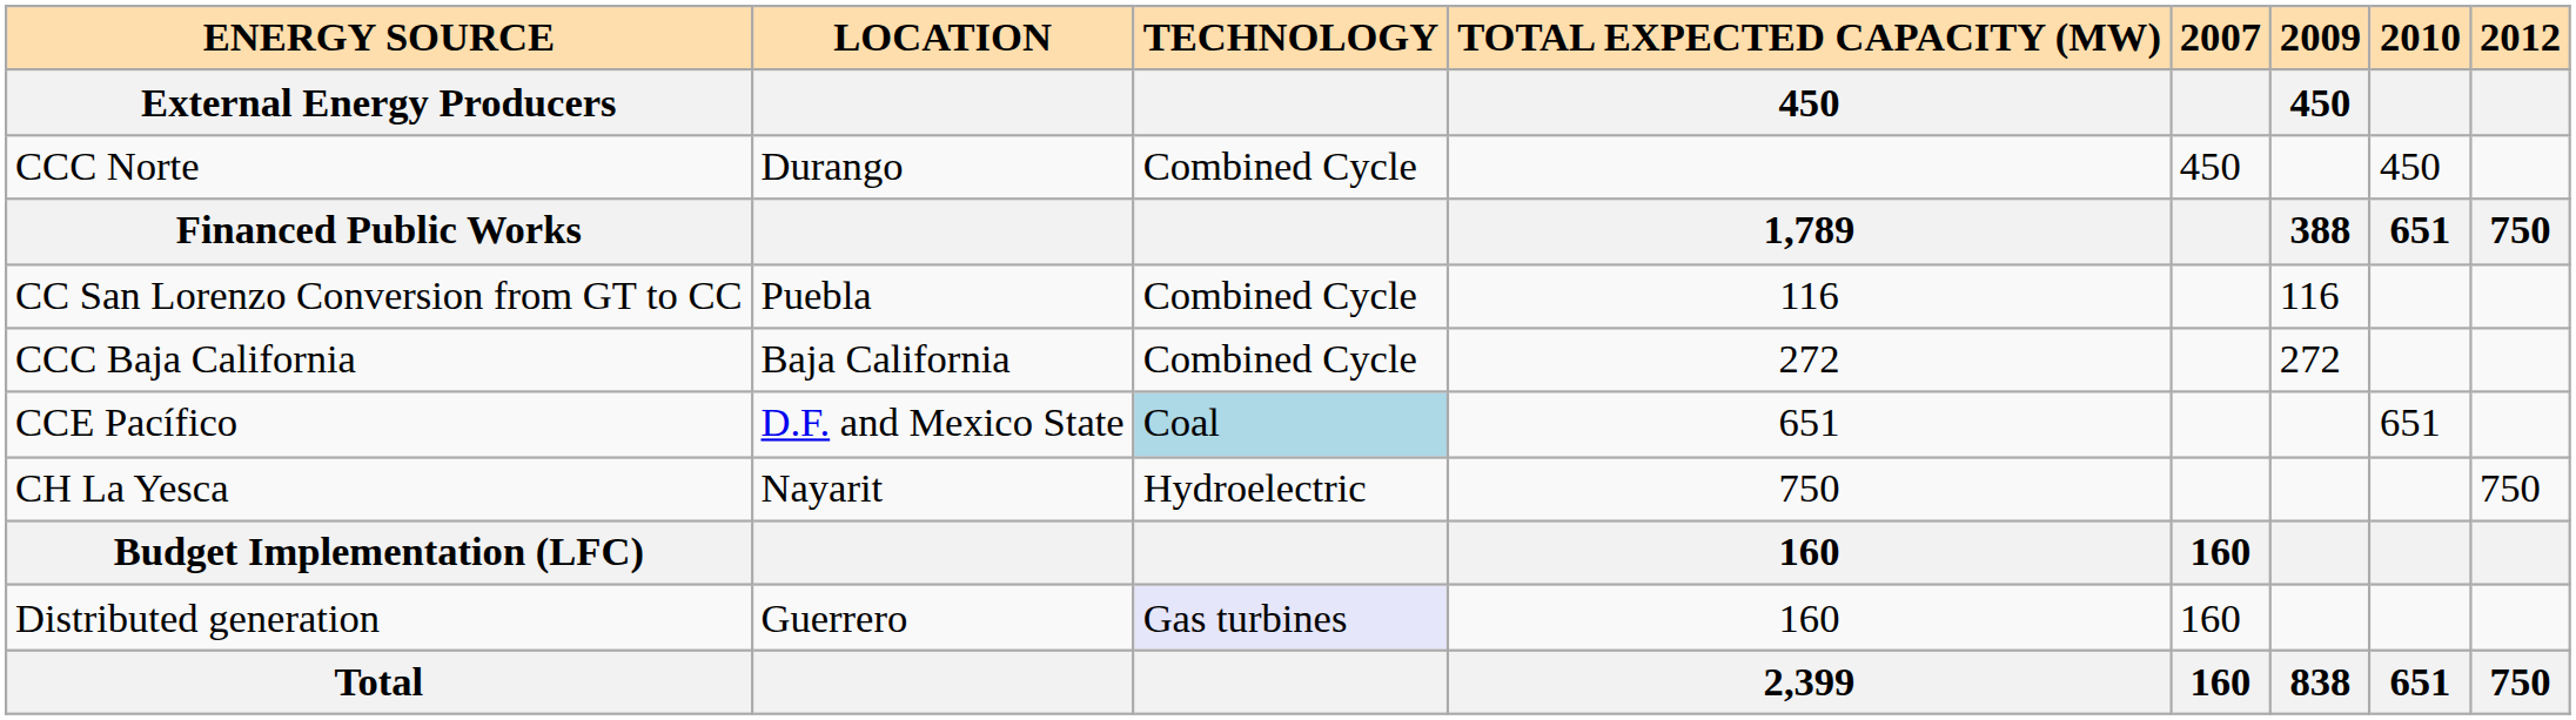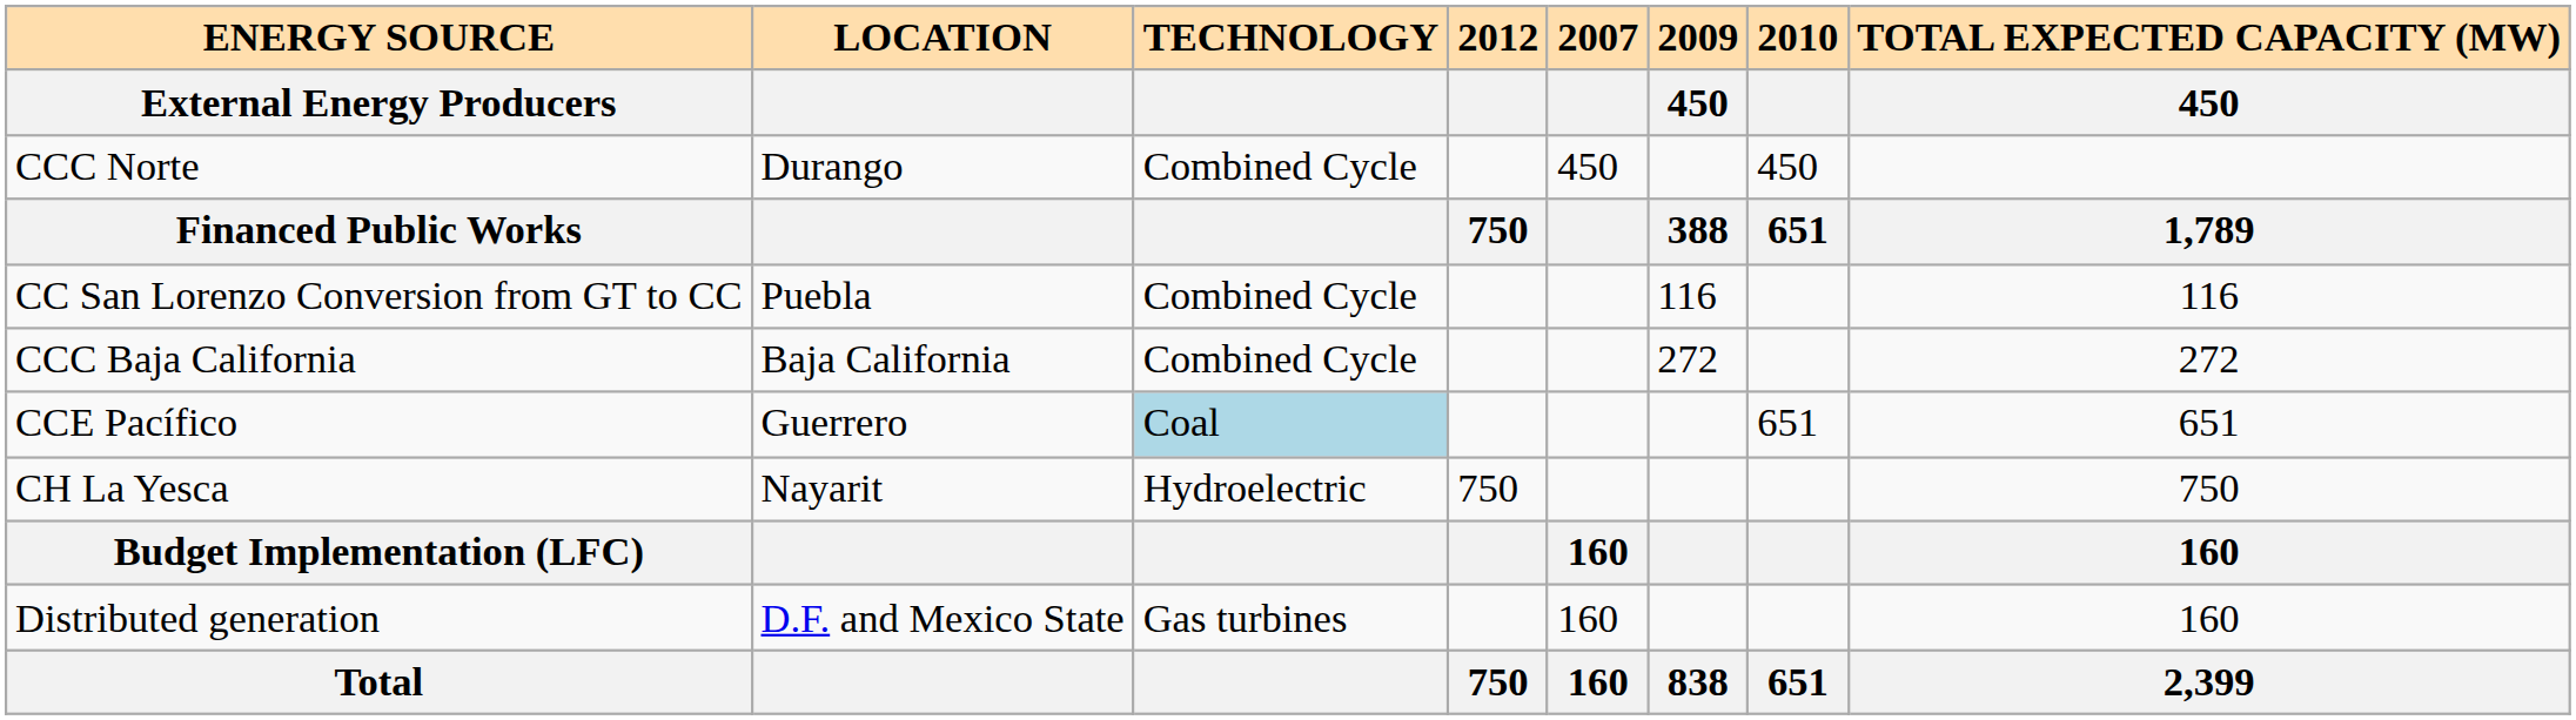columns swapped: TOTAL EXPECTED CAPACITY (MW) / 450 <-> 2012
CCE Pacífico | LOCATION: D.F. and Mexico State -> Guerrero
Distributed generation | LOCATION: Guerrero -> D.F. and Mexico State
Distributed generation | TECHNOLOGY: lavender background -> no background
